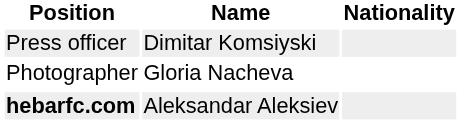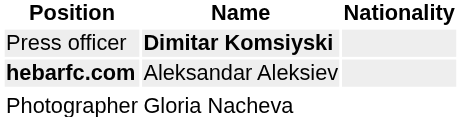Press officer | Name: normal -> bold
rows swapped: Photographer <-> hebarfc.com
